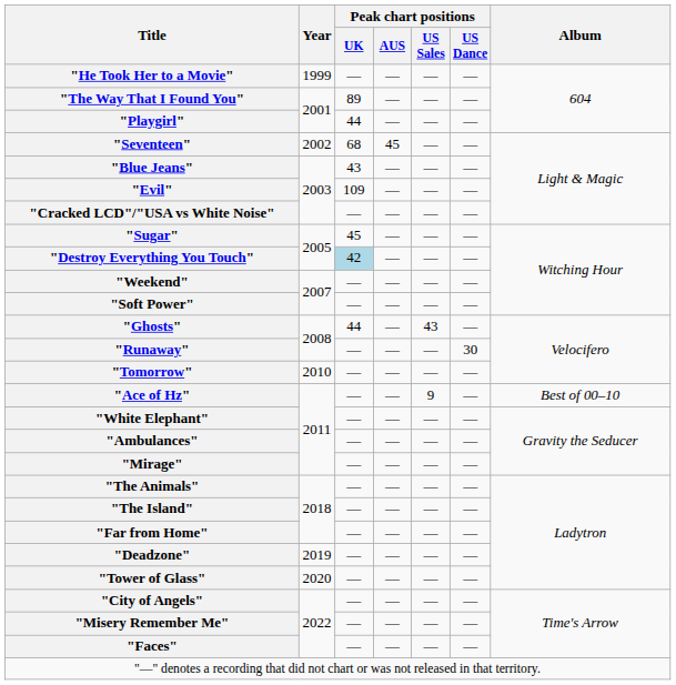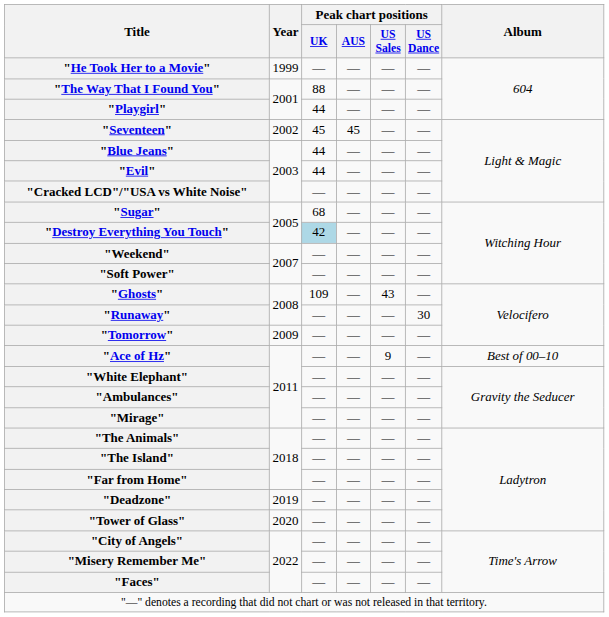"The Way That I Found You" | Peak chart positions / UK: 89 -> 88
"Seventeen" | Peak chart positions / UK: 68 -> 45
"Blue Jeans" | Peak chart positions / UK: 43 -> 44
"Evil" | Peak chart positions / UK: 109 -> 44
"Sugar" | Peak chart positions / UK: 45 -> 68
"Ghosts" | Peak chart positions / UK: 44 -> 109
"Tomorrow" | Year: 2010 -> 2009
